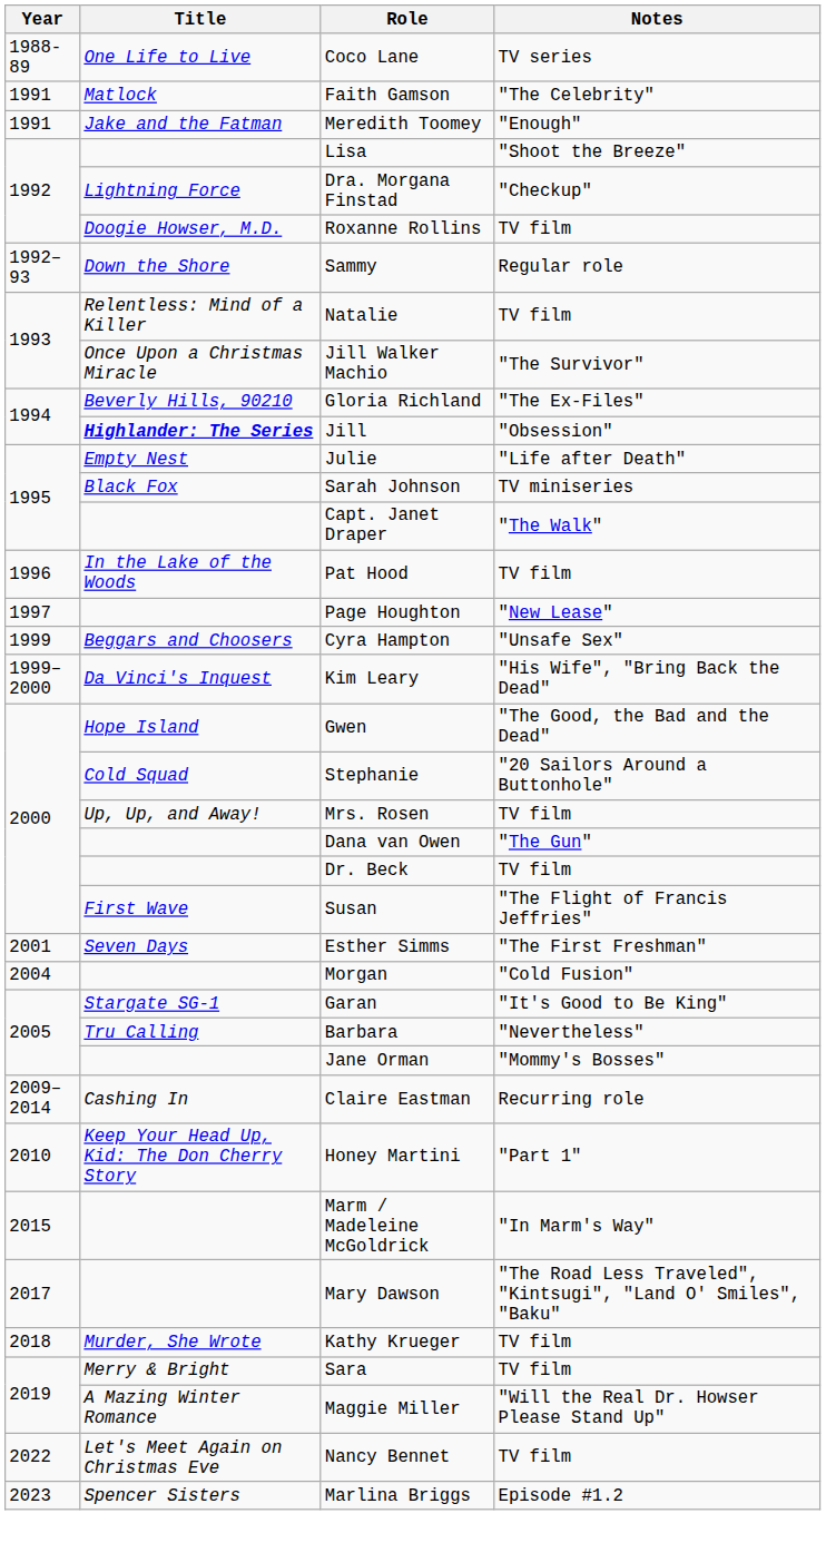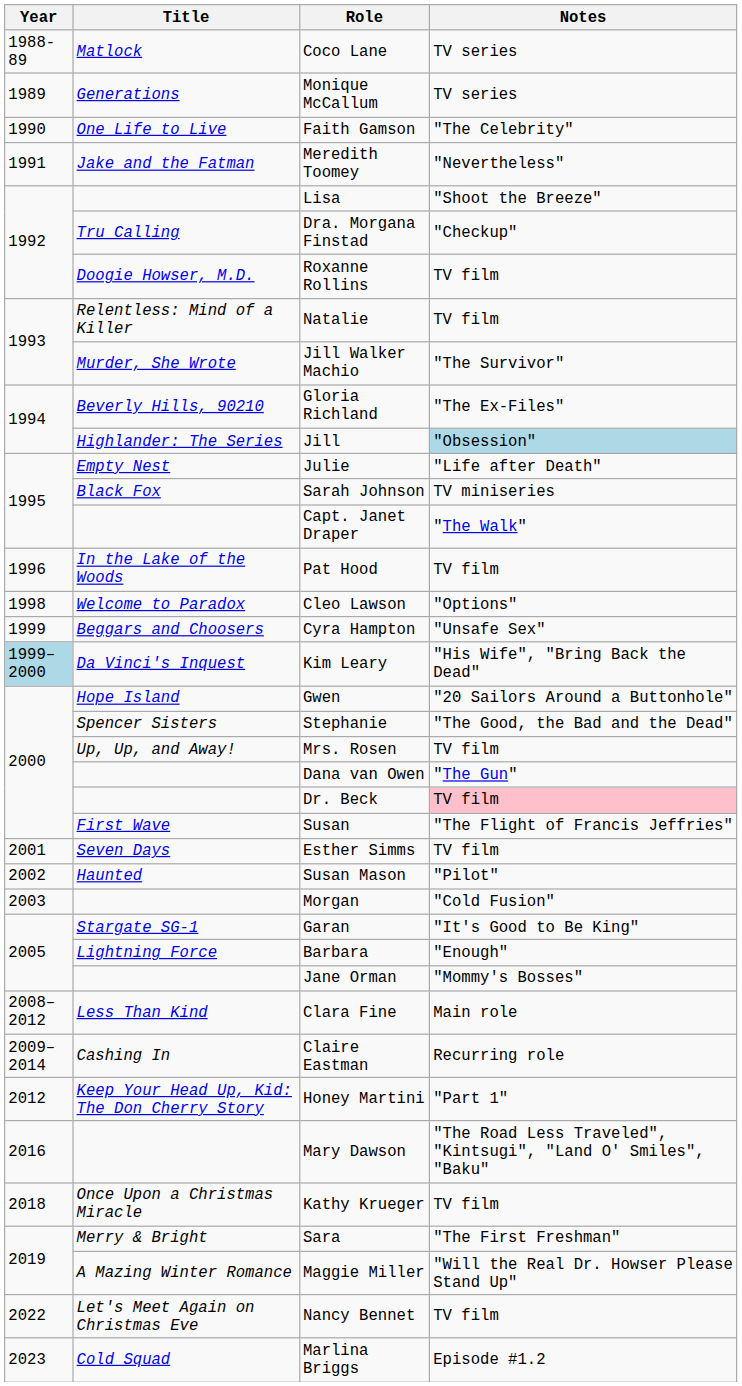Coco Lane | Title: One Life to Live -> Matlock
+ row: 1989 | Generations | Monique McCallum | TV series
Faith Gamson | Year: 1991 -> 1990
Faith Gamson | Title: Matlock -> One Life to Live
Meredith Toomey | Notes: "Enough" -> "Nevertheless"
Dra. Morgana Finstad | Title: Lightning Force -> Tru Calling
- row: 1992–93 | Down the Shore | Sammy | Regular role
Jill Walker Machio | Title: Once Upon a Christmas Miracle -> Murder, She Wrote
Jill | Title: bold -> normal
Jill | Notes: no background -> lightblue background
- row: 1997 | Page Houghton | "New Lease"
+ row: 1998 | Welcome to Paradox | Cleo Lawson | "Options"
Kim Leary | Year: no background -> lightblue background
Gwen | Notes: "The Good, the Bad and the Dead" -> "20 Sailors Around a Buttonhole"
Stephanie | Title: Cold Squad -> Spencer Sisters
Stephanie | Notes: "20 Sailors Around a Buttonhole" -> "The Good, the Bad and the Dead"
Dr. Beck | Notes: no background -> pink background
Esther Simms | Notes: "The First Freshman" -> TV film
+ row: 2002 | Haunted | Susan Mason | "Pilot"
Morgan | Year: 2004 -> 2003
Barbara | Title: Tru Calling -> Lightning Force
Barbara | Notes: "Nevertheless" -> "Enough"
+ row: 2008–2012 | Less Than Kind | Clara Fine | Main role
Honey Martini | Year: 2010 -> 2012
- row: 2015 | Marm / Madeleine McGoldrick | "In Marm's Way"
Mary Dawson | Year: 2017 -> 2016
Kathy Krueger | Title: Murder, She Wrote -> Once Upon a Christmas Miracle
Sara | Notes: TV film -> "The First Freshman"
Marlina Briggs | Title: Spencer Sisters -> Cold Squad
